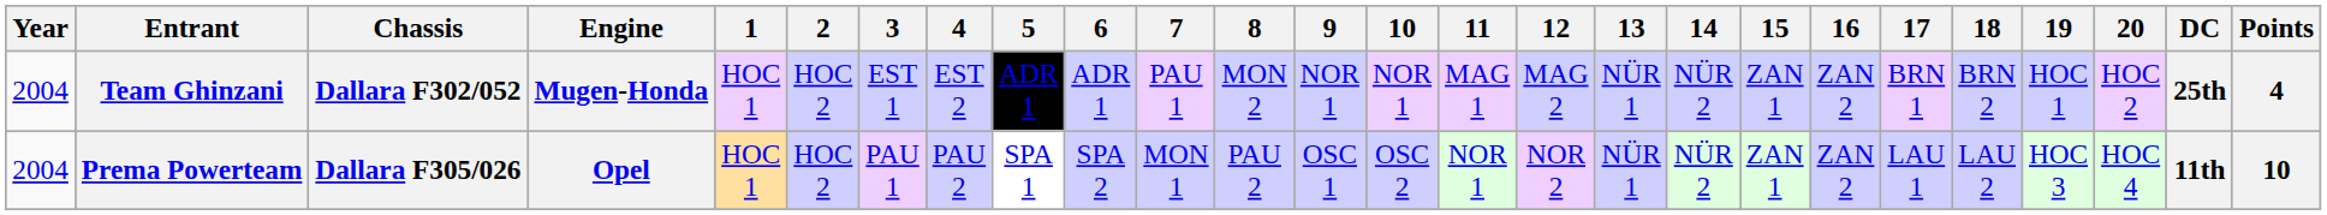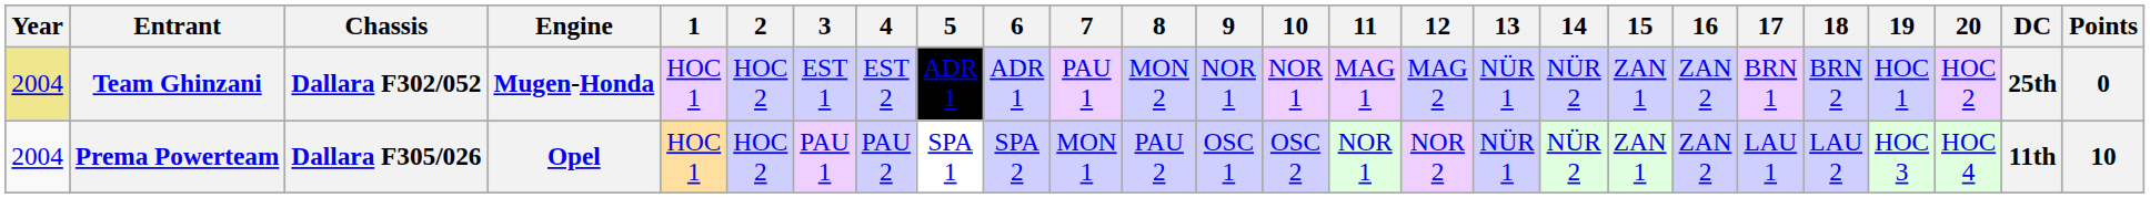Team Ghinzani | Year: no background -> khaki background
Team Ghinzani | Points: 4 -> 0
